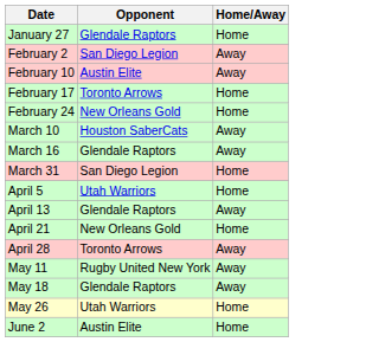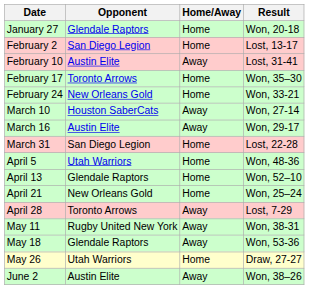+ column: Result | Won, 20-18 | Lost, 13-17 | Lost, 31-41 | Won, 35–30 | Won, 33-21 | Won, 27-14 | Won, 29-17 | Lost, 22-28 | Won, 48-36 | Won, 52–10 | Won, 25–24 | Lost, 7-29 | Won, 38-31 | Won, 53-36 | Draw, 27-27 | Won, 38–26
February 2 | Home/Away: Away -> Home
March 16 | Opponent: Glendale Raptors -> Austin Elite
April 13 | Home/Away: Away -> Home
June 2 | Home/Away: Home -> Away
